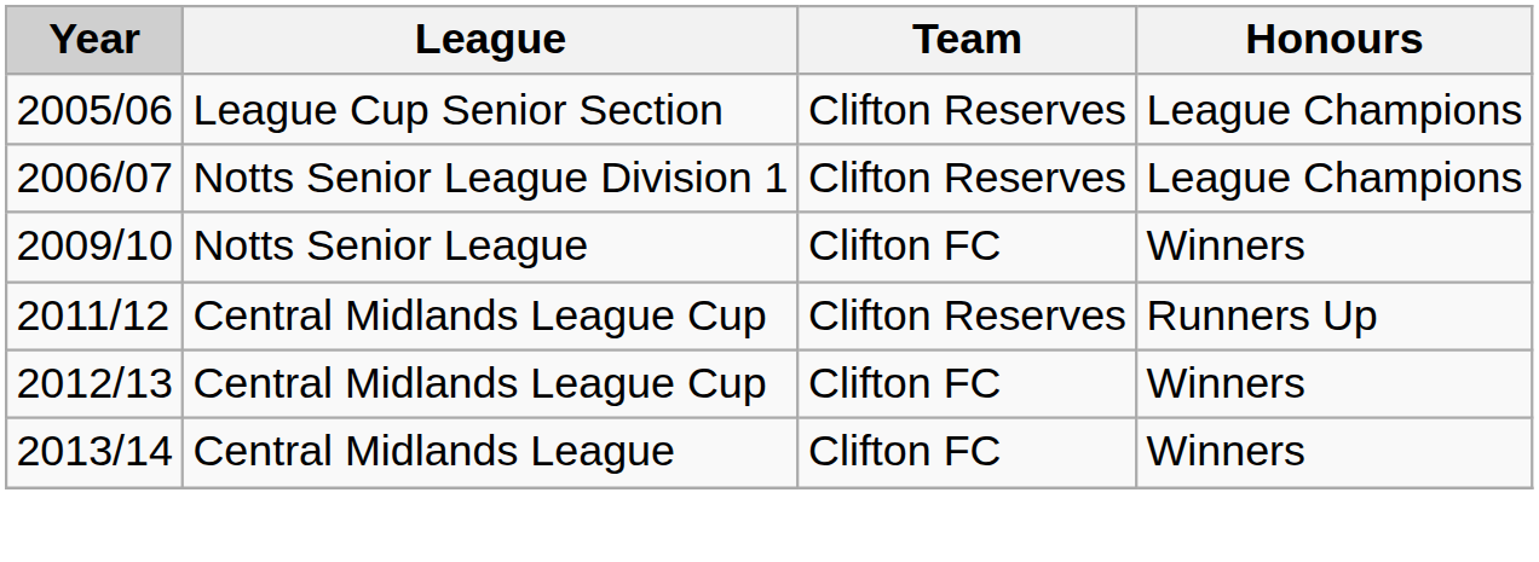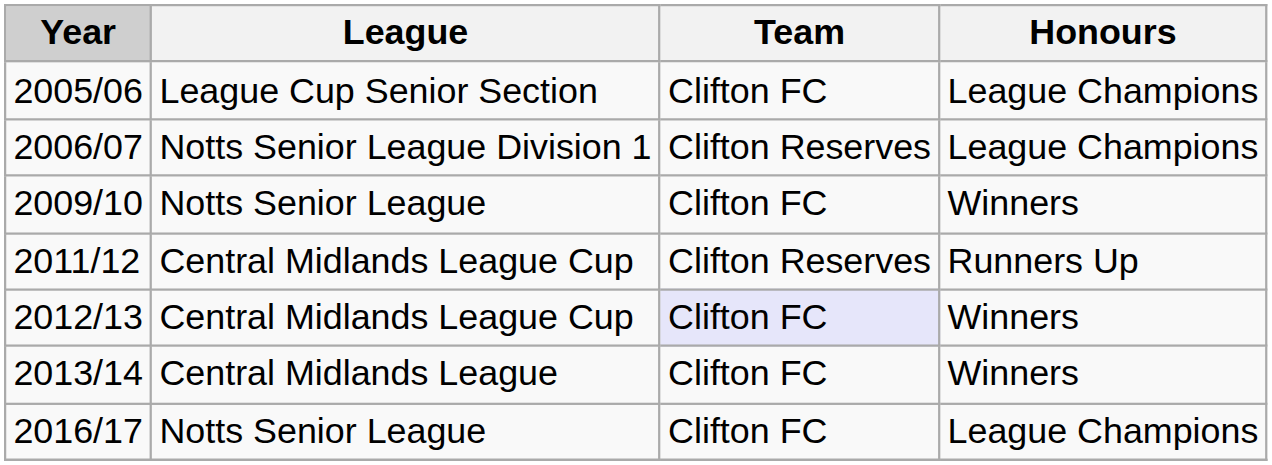2005/06 | Team: Clifton Reserves -> Clifton FC
2012/13 | Team: no background -> lavender background
+ row: 2016/17 | Notts Senior League | Clifton FC | League Champions
